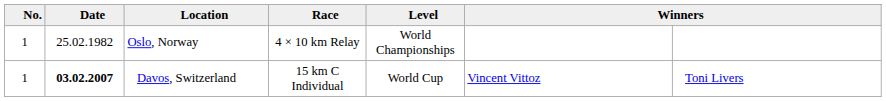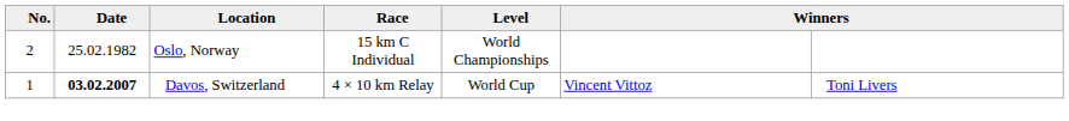Oslo, Norway | No.: 1 -> 2
Oslo, Norway | Race: 4 × 10 km Relay -> 15 km C Individual
Davos, Switzerland | Race: 15 km C Individual -> 4 × 10 km Relay
